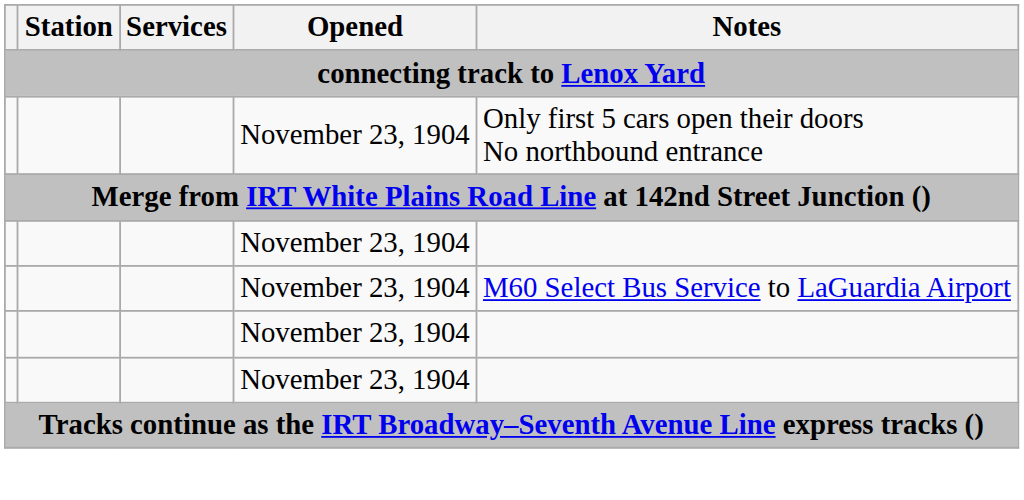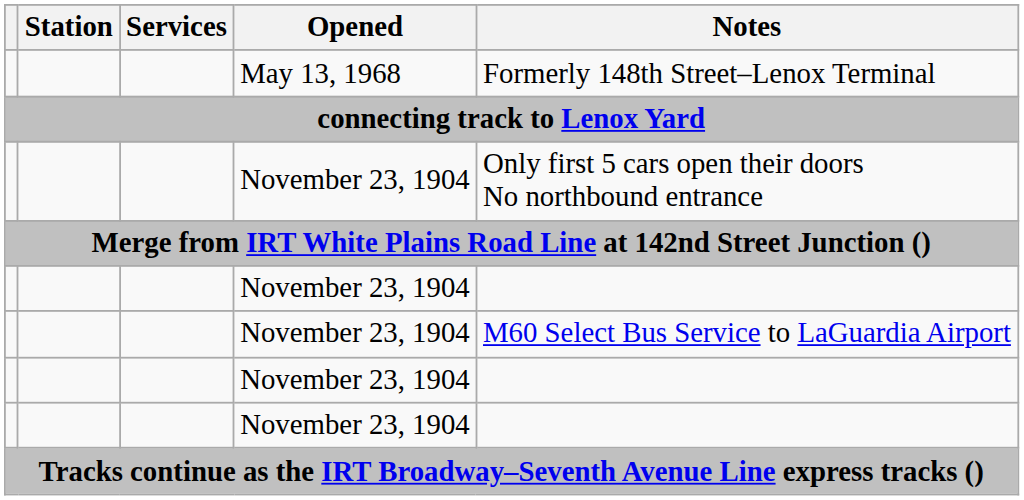+ row: May 13, 1968 | Formerly 148th Street–Lenox Terminal
